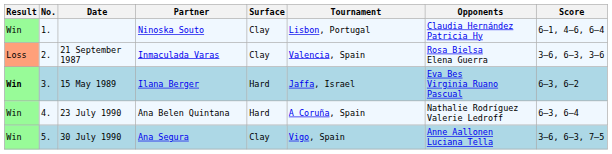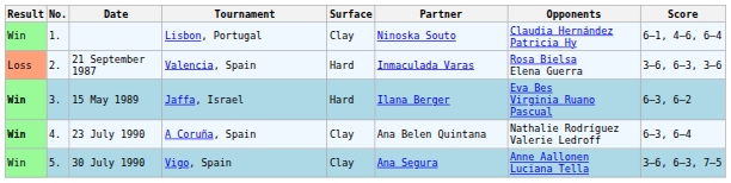columns swapped: Tournament <-> Partner
21 September 1987 | Surface: Clay -> Hard
23 July 1990 | Result: normal -> bold
23 July 1990 | Surface: Hard -> Clay
